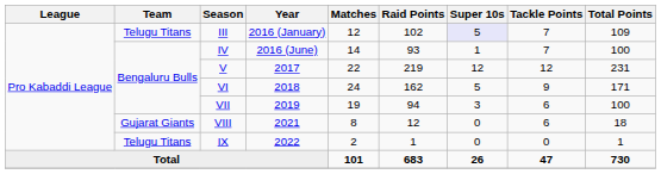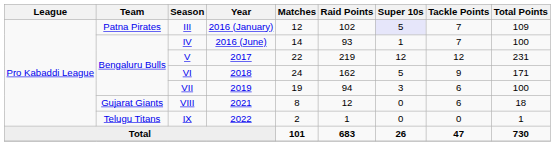III | Team: Telugu Titans -> Patna Pirates
